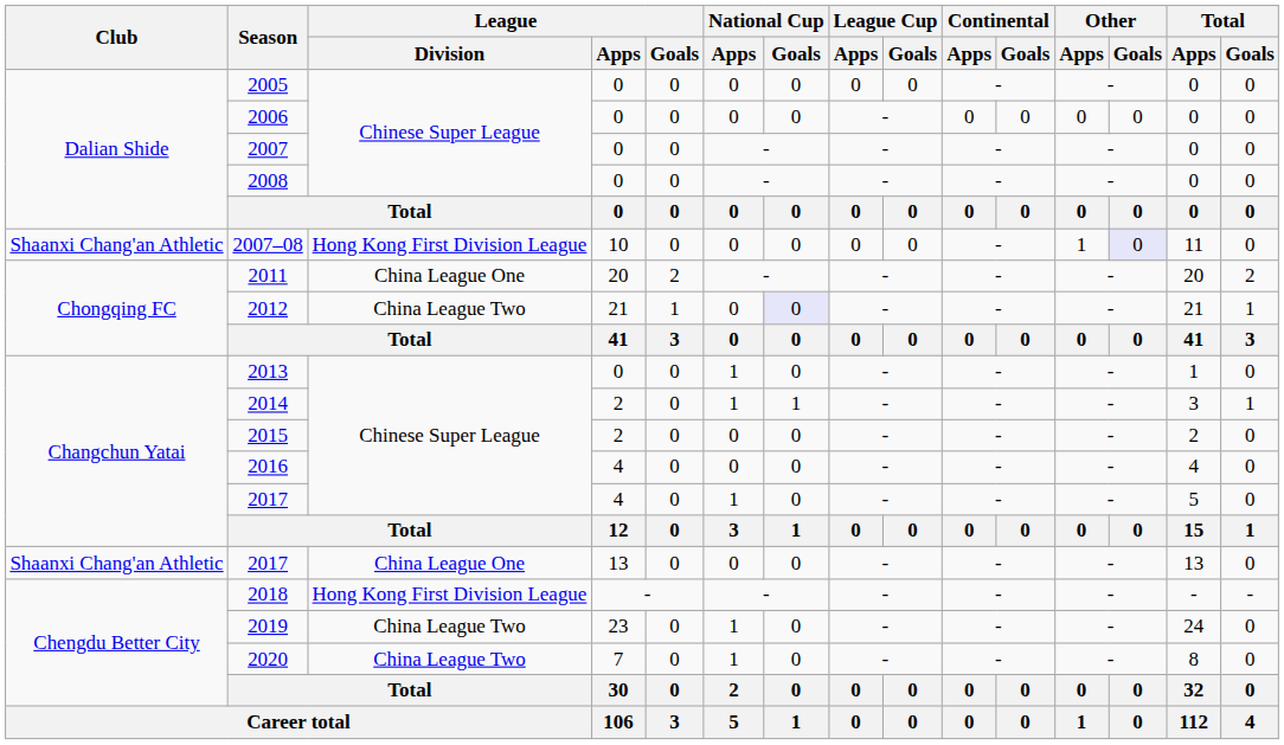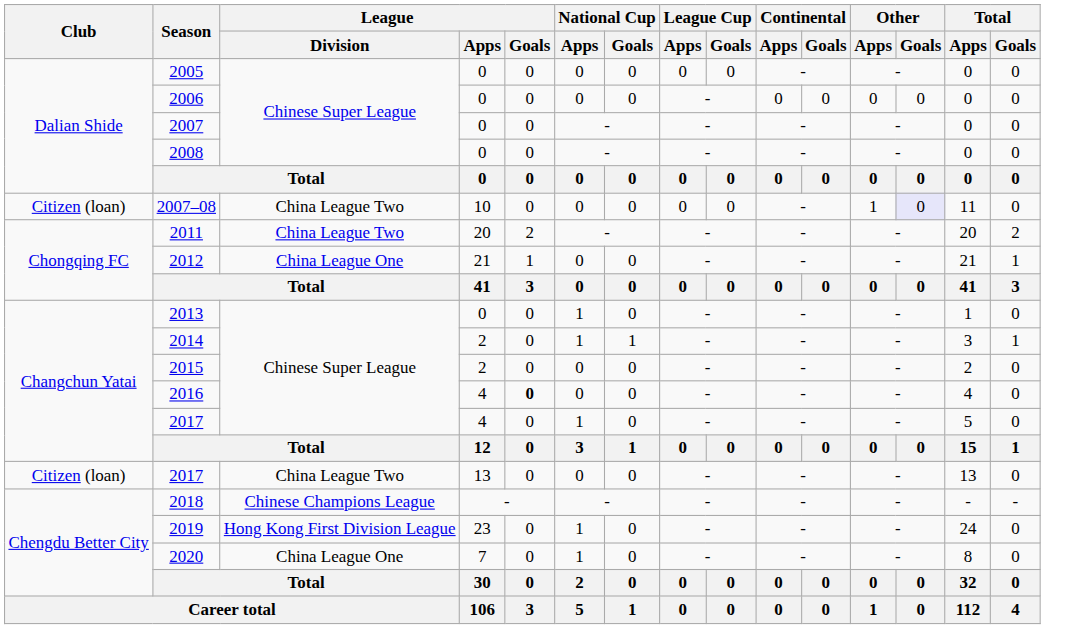2007–08 | Club: Shaanxi Chang'an Athletic -> Citizen (loan)
2007–08 | League / Division: Hong Kong First Division League -> China League Two
2011 | League / Division: China League One -> China League Two
2012 | League / Division: China League Two -> China League One
2012 | National Cup / Goals: lavender background -> no background
2016 | League / Goals: normal -> bold
2017 / 13 | Club: Shaanxi Chang'an Athletic -> Citizen (loan)
2017 / 13 | League / Division: China League One -> China League Two
2018 | League / Division: Hong Kong First Division League -> Chinese Champions League
2019 | League / Division: China League Two -> Hong Kong First Division League
2020 | League / Division: China League Two -> China League One
